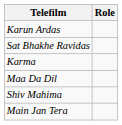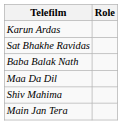+ row: Baba Balak Nath
- row: Karma
